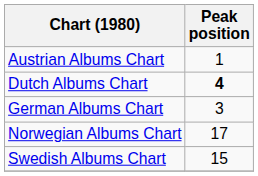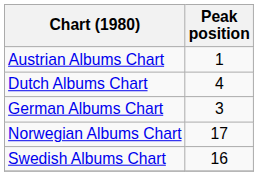Dutch Albums Chart | Peak position: bold -> normal
Swedish Albums Chart | Peak position: 15 -> 16
